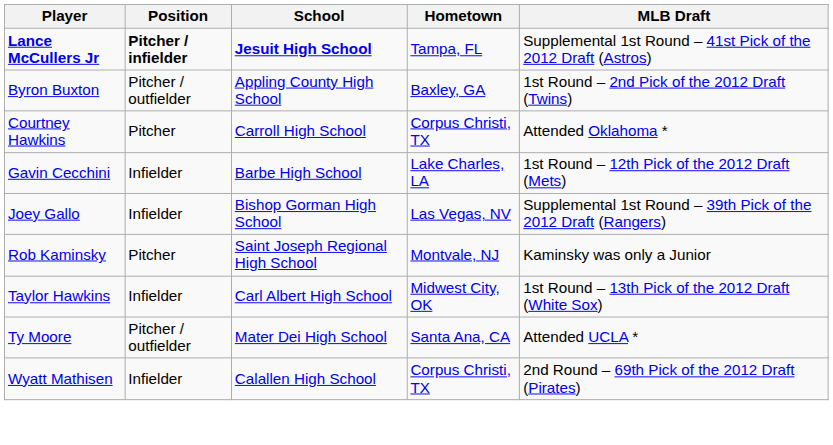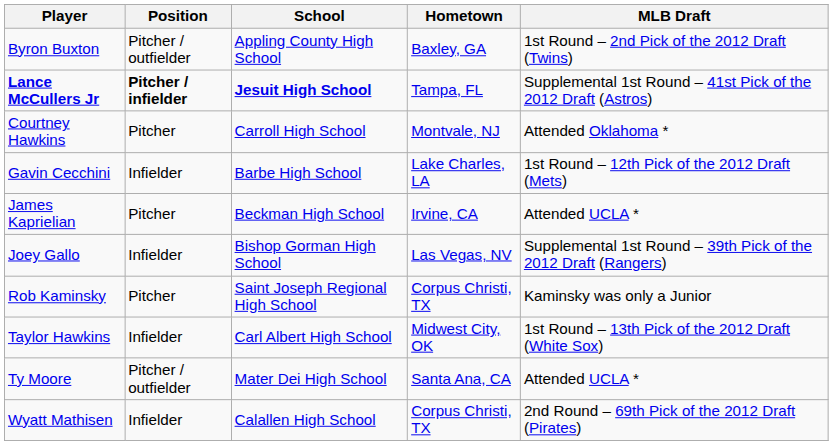rows swapped: Lance McCullers Jr <-> Byron Buxton
Courtney Hawkins | Hometown: Corpus Christi, TX -> Montvale, NJ
+ row: James Kaprielian | Pitcher | Beckman High School | Irvine, CA | Attended UCLA *
Rob Kaminsky | Hometown: Montvale, NJ -> Corpus Christi, TX
